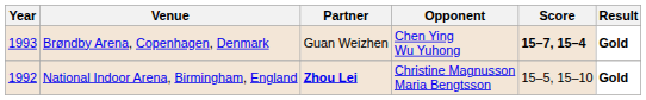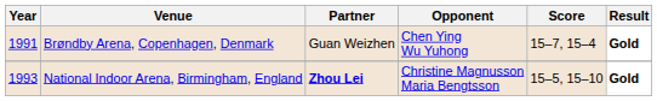Brøndby Arena, Copenhagen, Denmark | Year: 1993 -> 1991
Brøndby Arena, Copenhagen, Denmark | Score: bold -> normal
National Indoor Arena, Birmingham, England | Year: 1992 -> 1993
